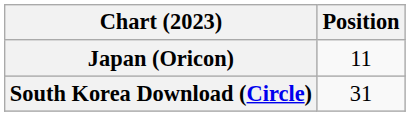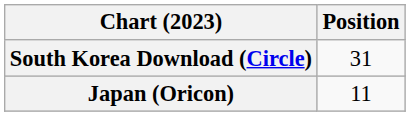rows swapped: Japan (Oricon) <-> South Korea Download (Circle)
